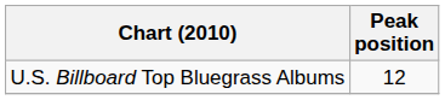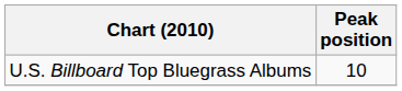U.S. Billboard Top Bluegrass Albums | Peak position: 12 -> 10
